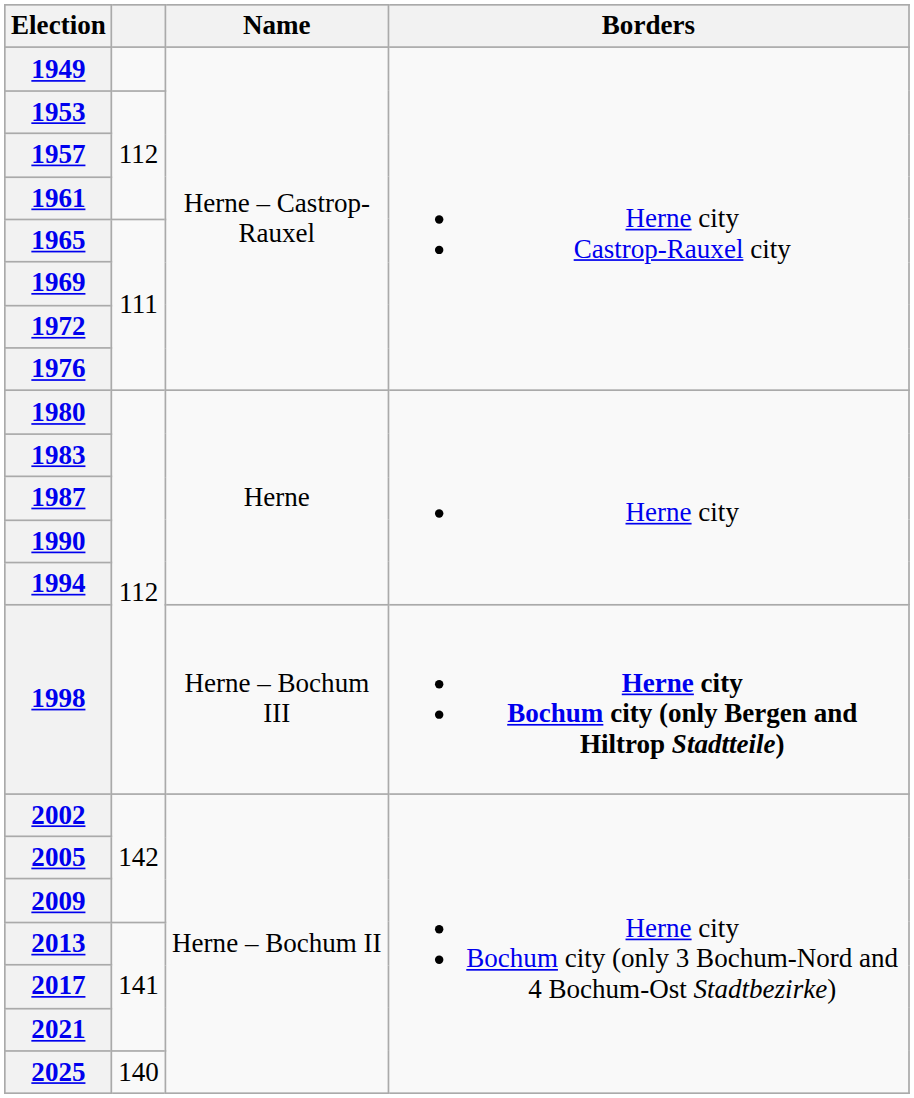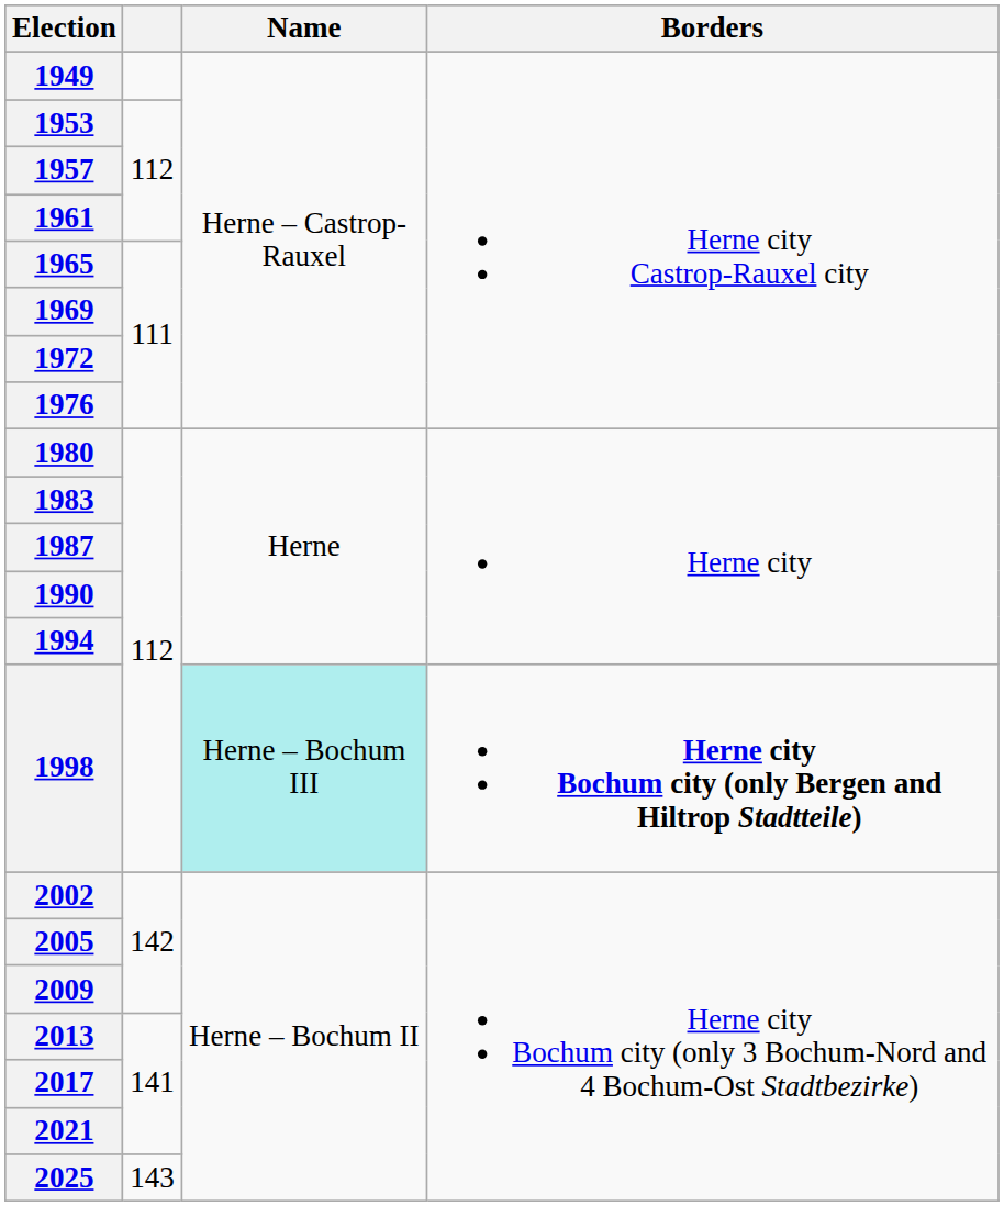1998 | Name: no background -> paleturquoise background
2025 | column 2: 140 -> 143
